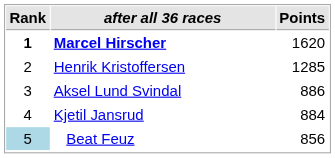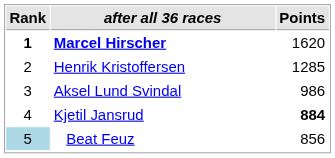Aksel Lund Svindal | Points: 886 -> 986
Kjetil Jansrud | Points: normal -> bold
